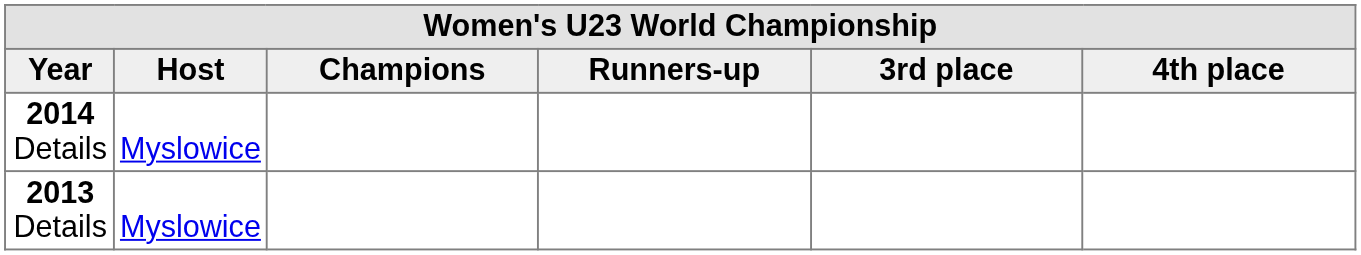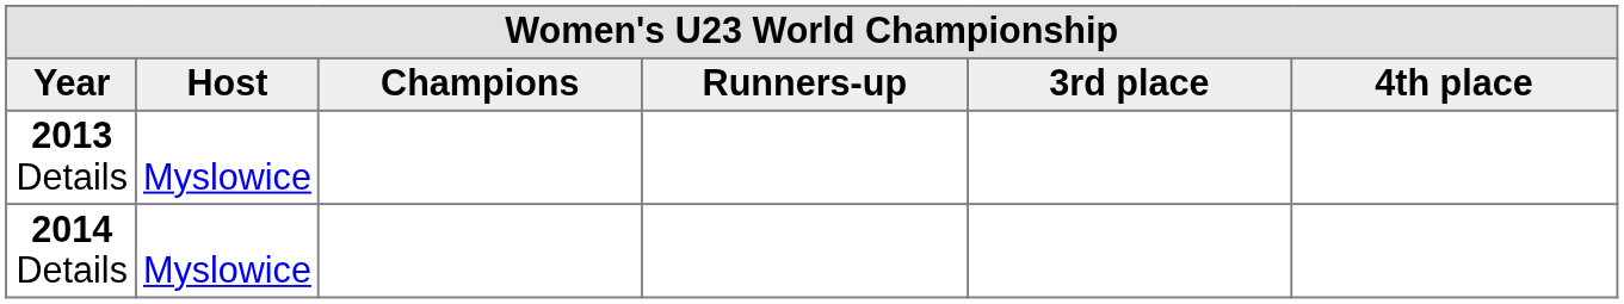rows swapped: 2013 Details <-> 2014 Details
